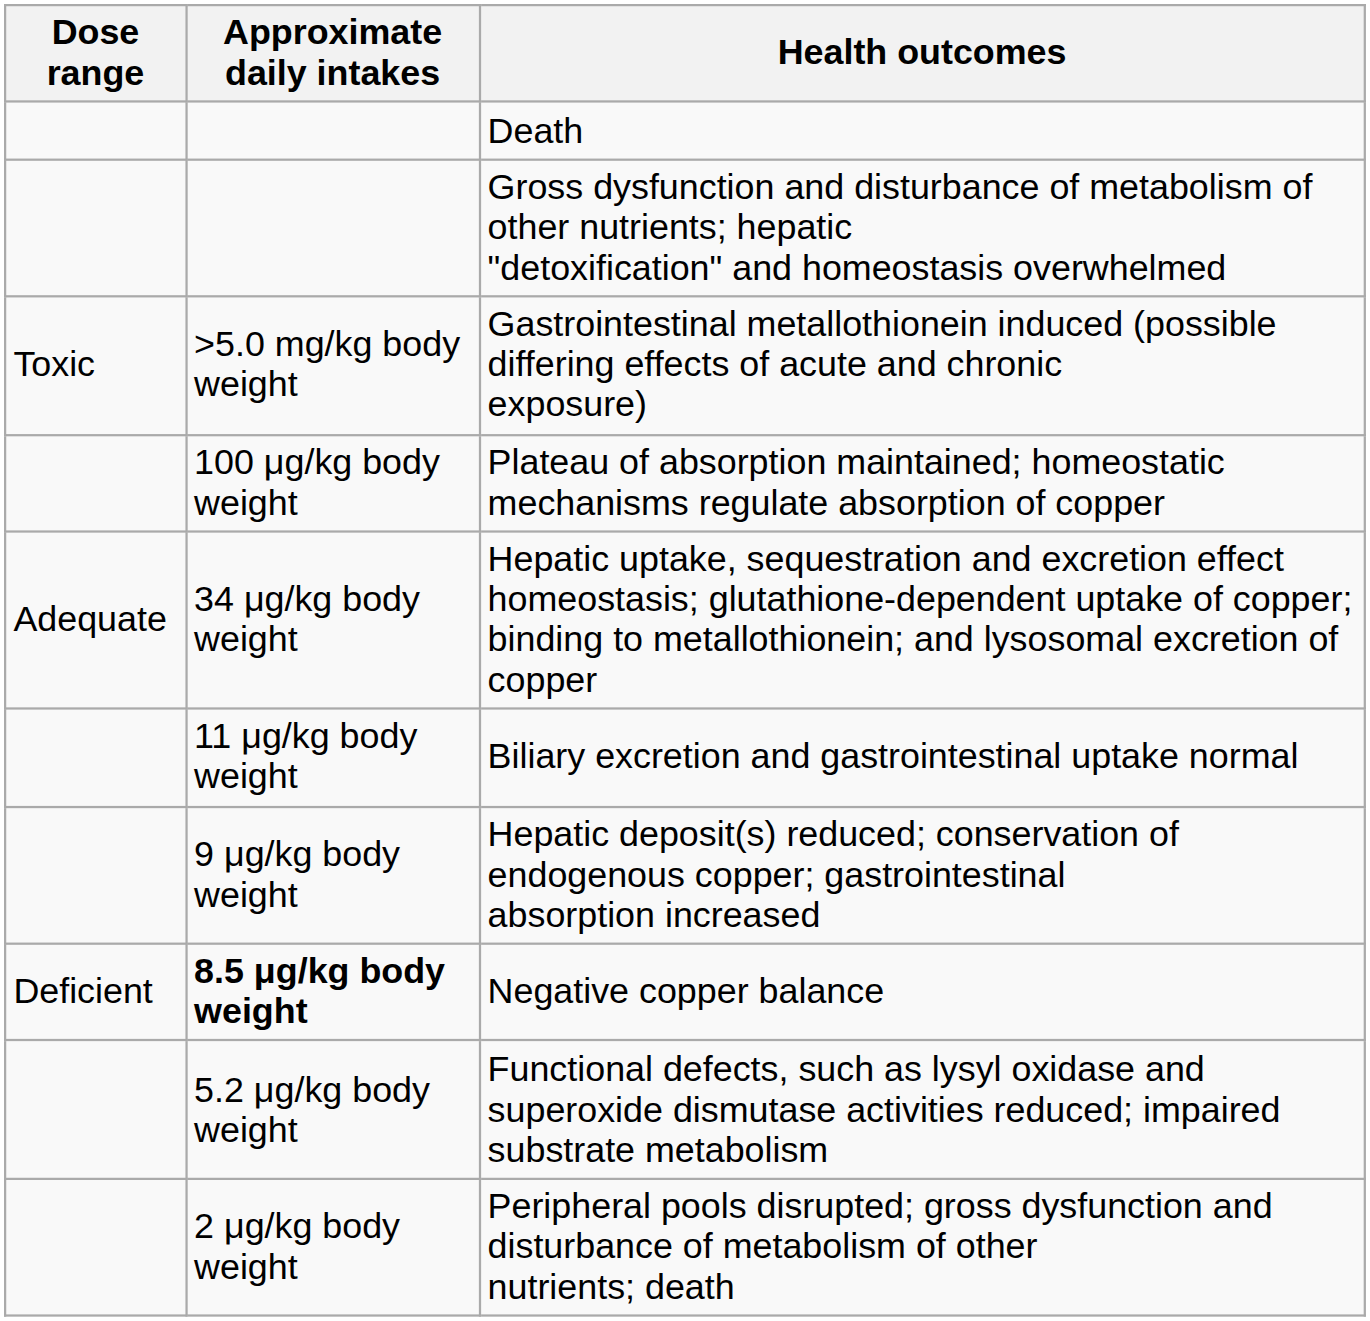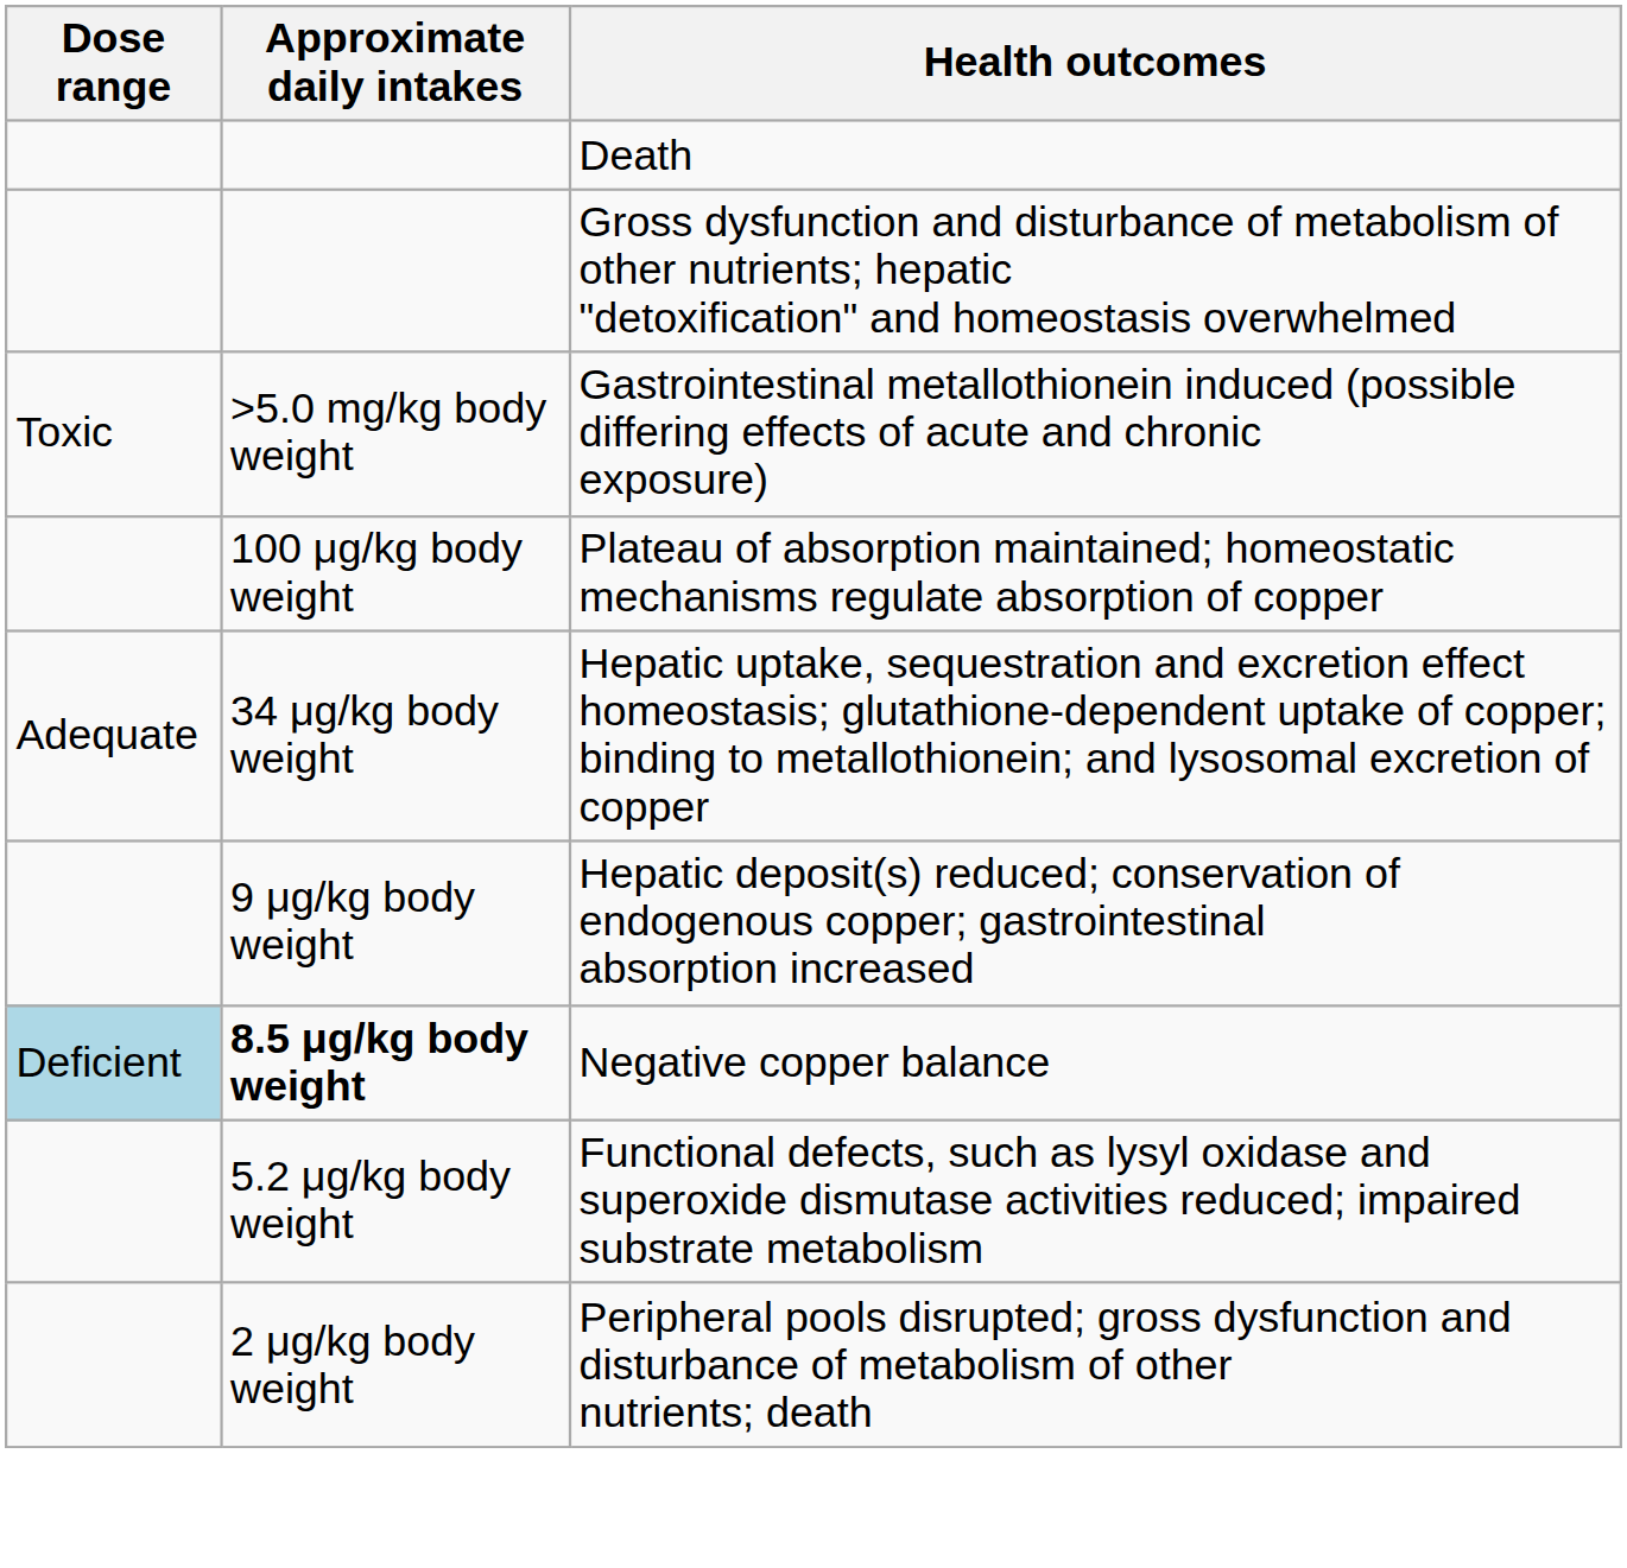- row: 11 μg/kg body weight | Biliary excretion and gastrointestinal uptake normal
Negative copper balance | Dose range: no background -> lightblue background
